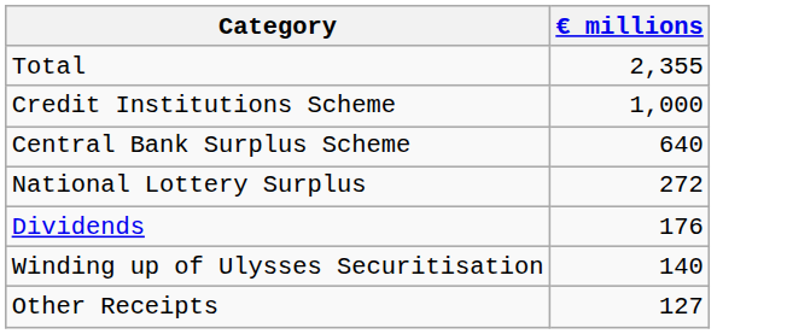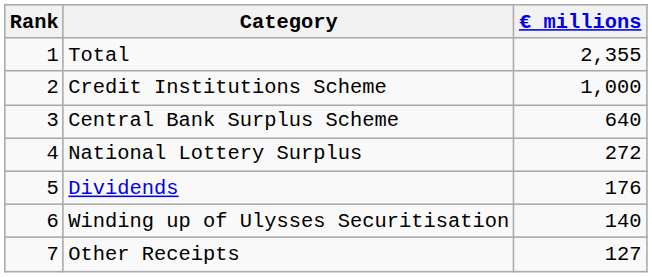+ column: Rank | 1 | 2 | 3 | 4 | 5 | 6 | 7
